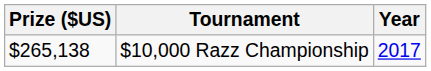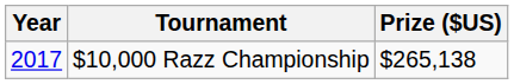columns swapped: Year <-> Prize ($US)
